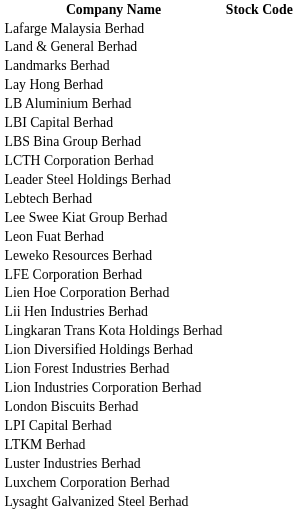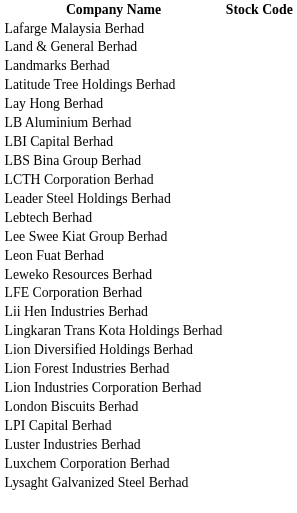+ row: Latitude Tree Holdings Berhad
- row: Lien Hoe Corporation Berhad
- row: LTKM Berhad
